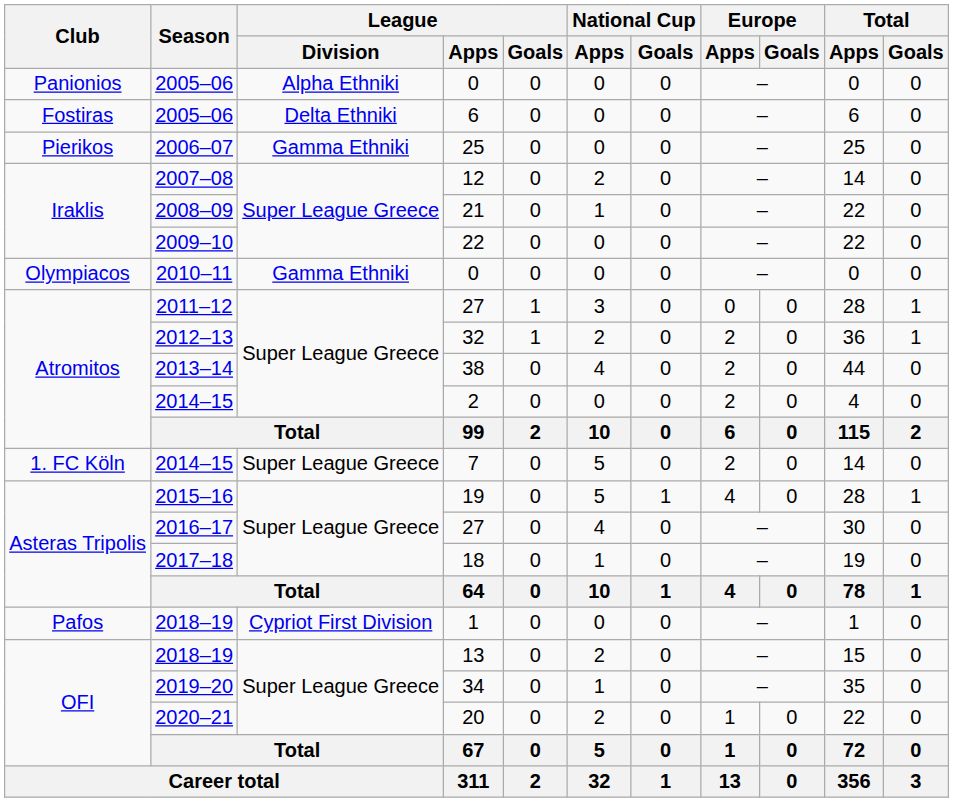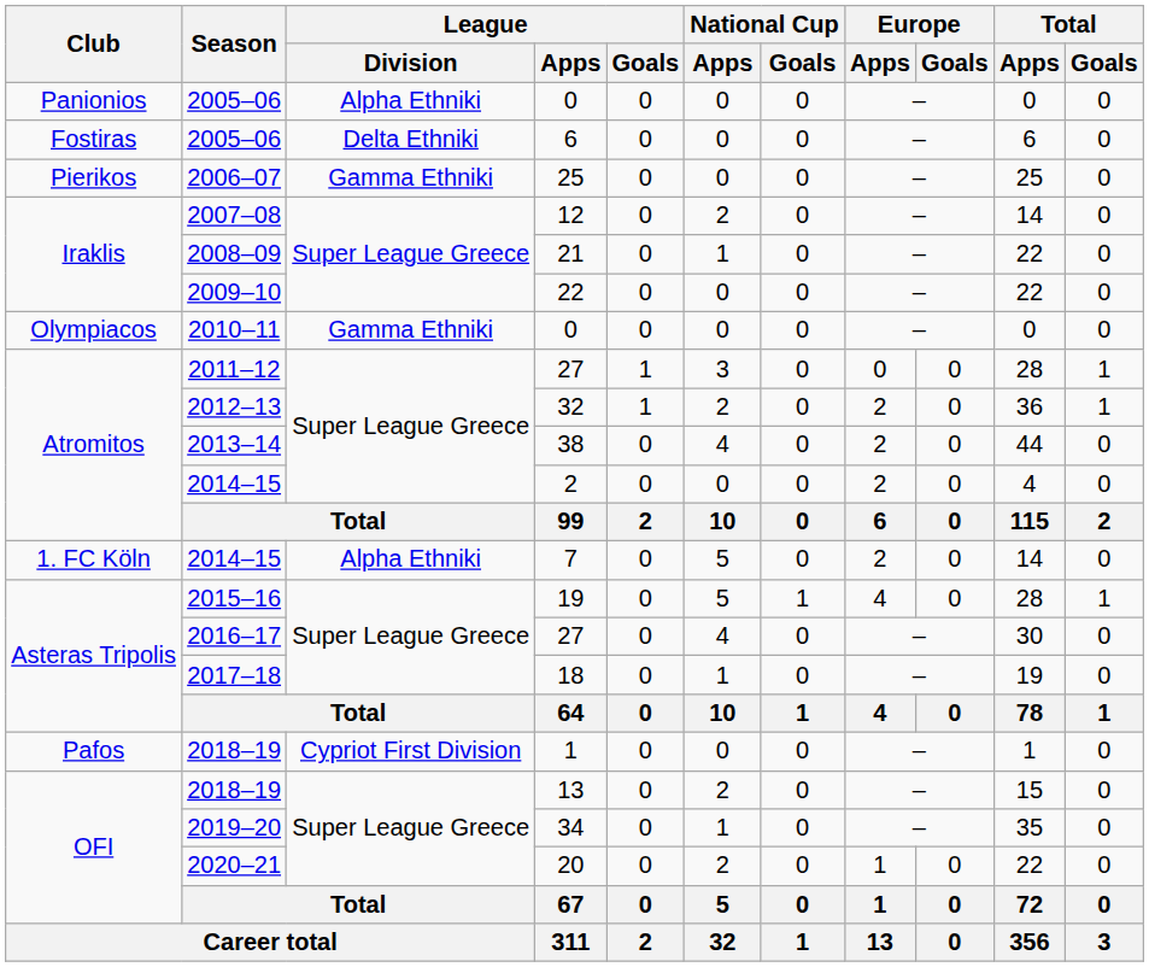7 | League / Division: Super League Greece -> Alpha Ethniki
